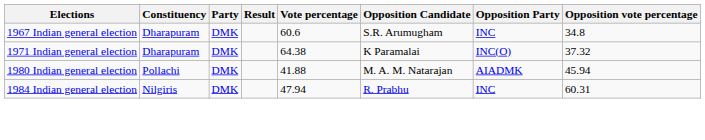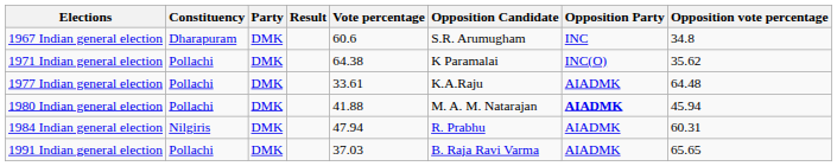1971 Indian general election | Constituency: Dharapuram -> Pollachi
1971 Indian general election | Opposition vote percentage: 37.32 -> 35.62
+ row: 1977 Indian general election | Pollachi | DMK | 33.61 | K.A.Raju | AIADMK | 64.48
1980 Indian general election | Opposition Party: normal -> bold
1984 Indian general election | Opposition Party: INC -> AIADMK
+ row: 1991 Indian general election | Pollachi | DMK | 37.03 | B. Raja Ravi Varma | AIADMK | 65.65
